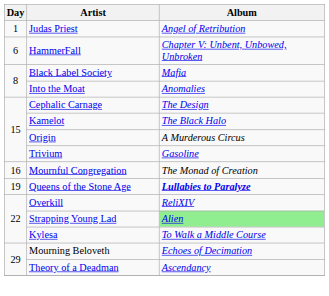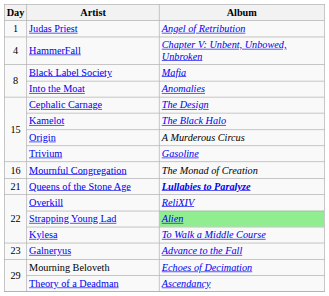HammerFall | Day: 6 -> 4
Queens of the Stone Age | Day: 19 -> 21
+ row: 23 | Galneryus | Advance to the Fall
